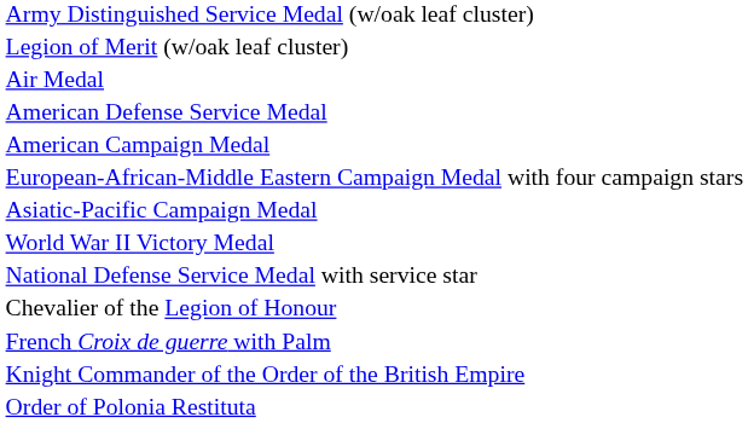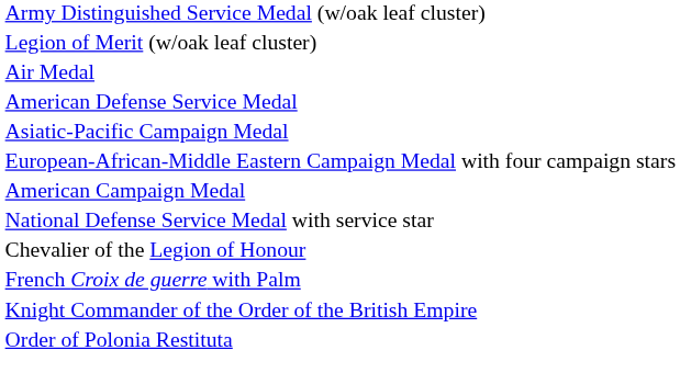rows swapped: American Campaign Medal <-> Asiatic-Pacific Campaign Medal
- row: World War II Victory Medal
